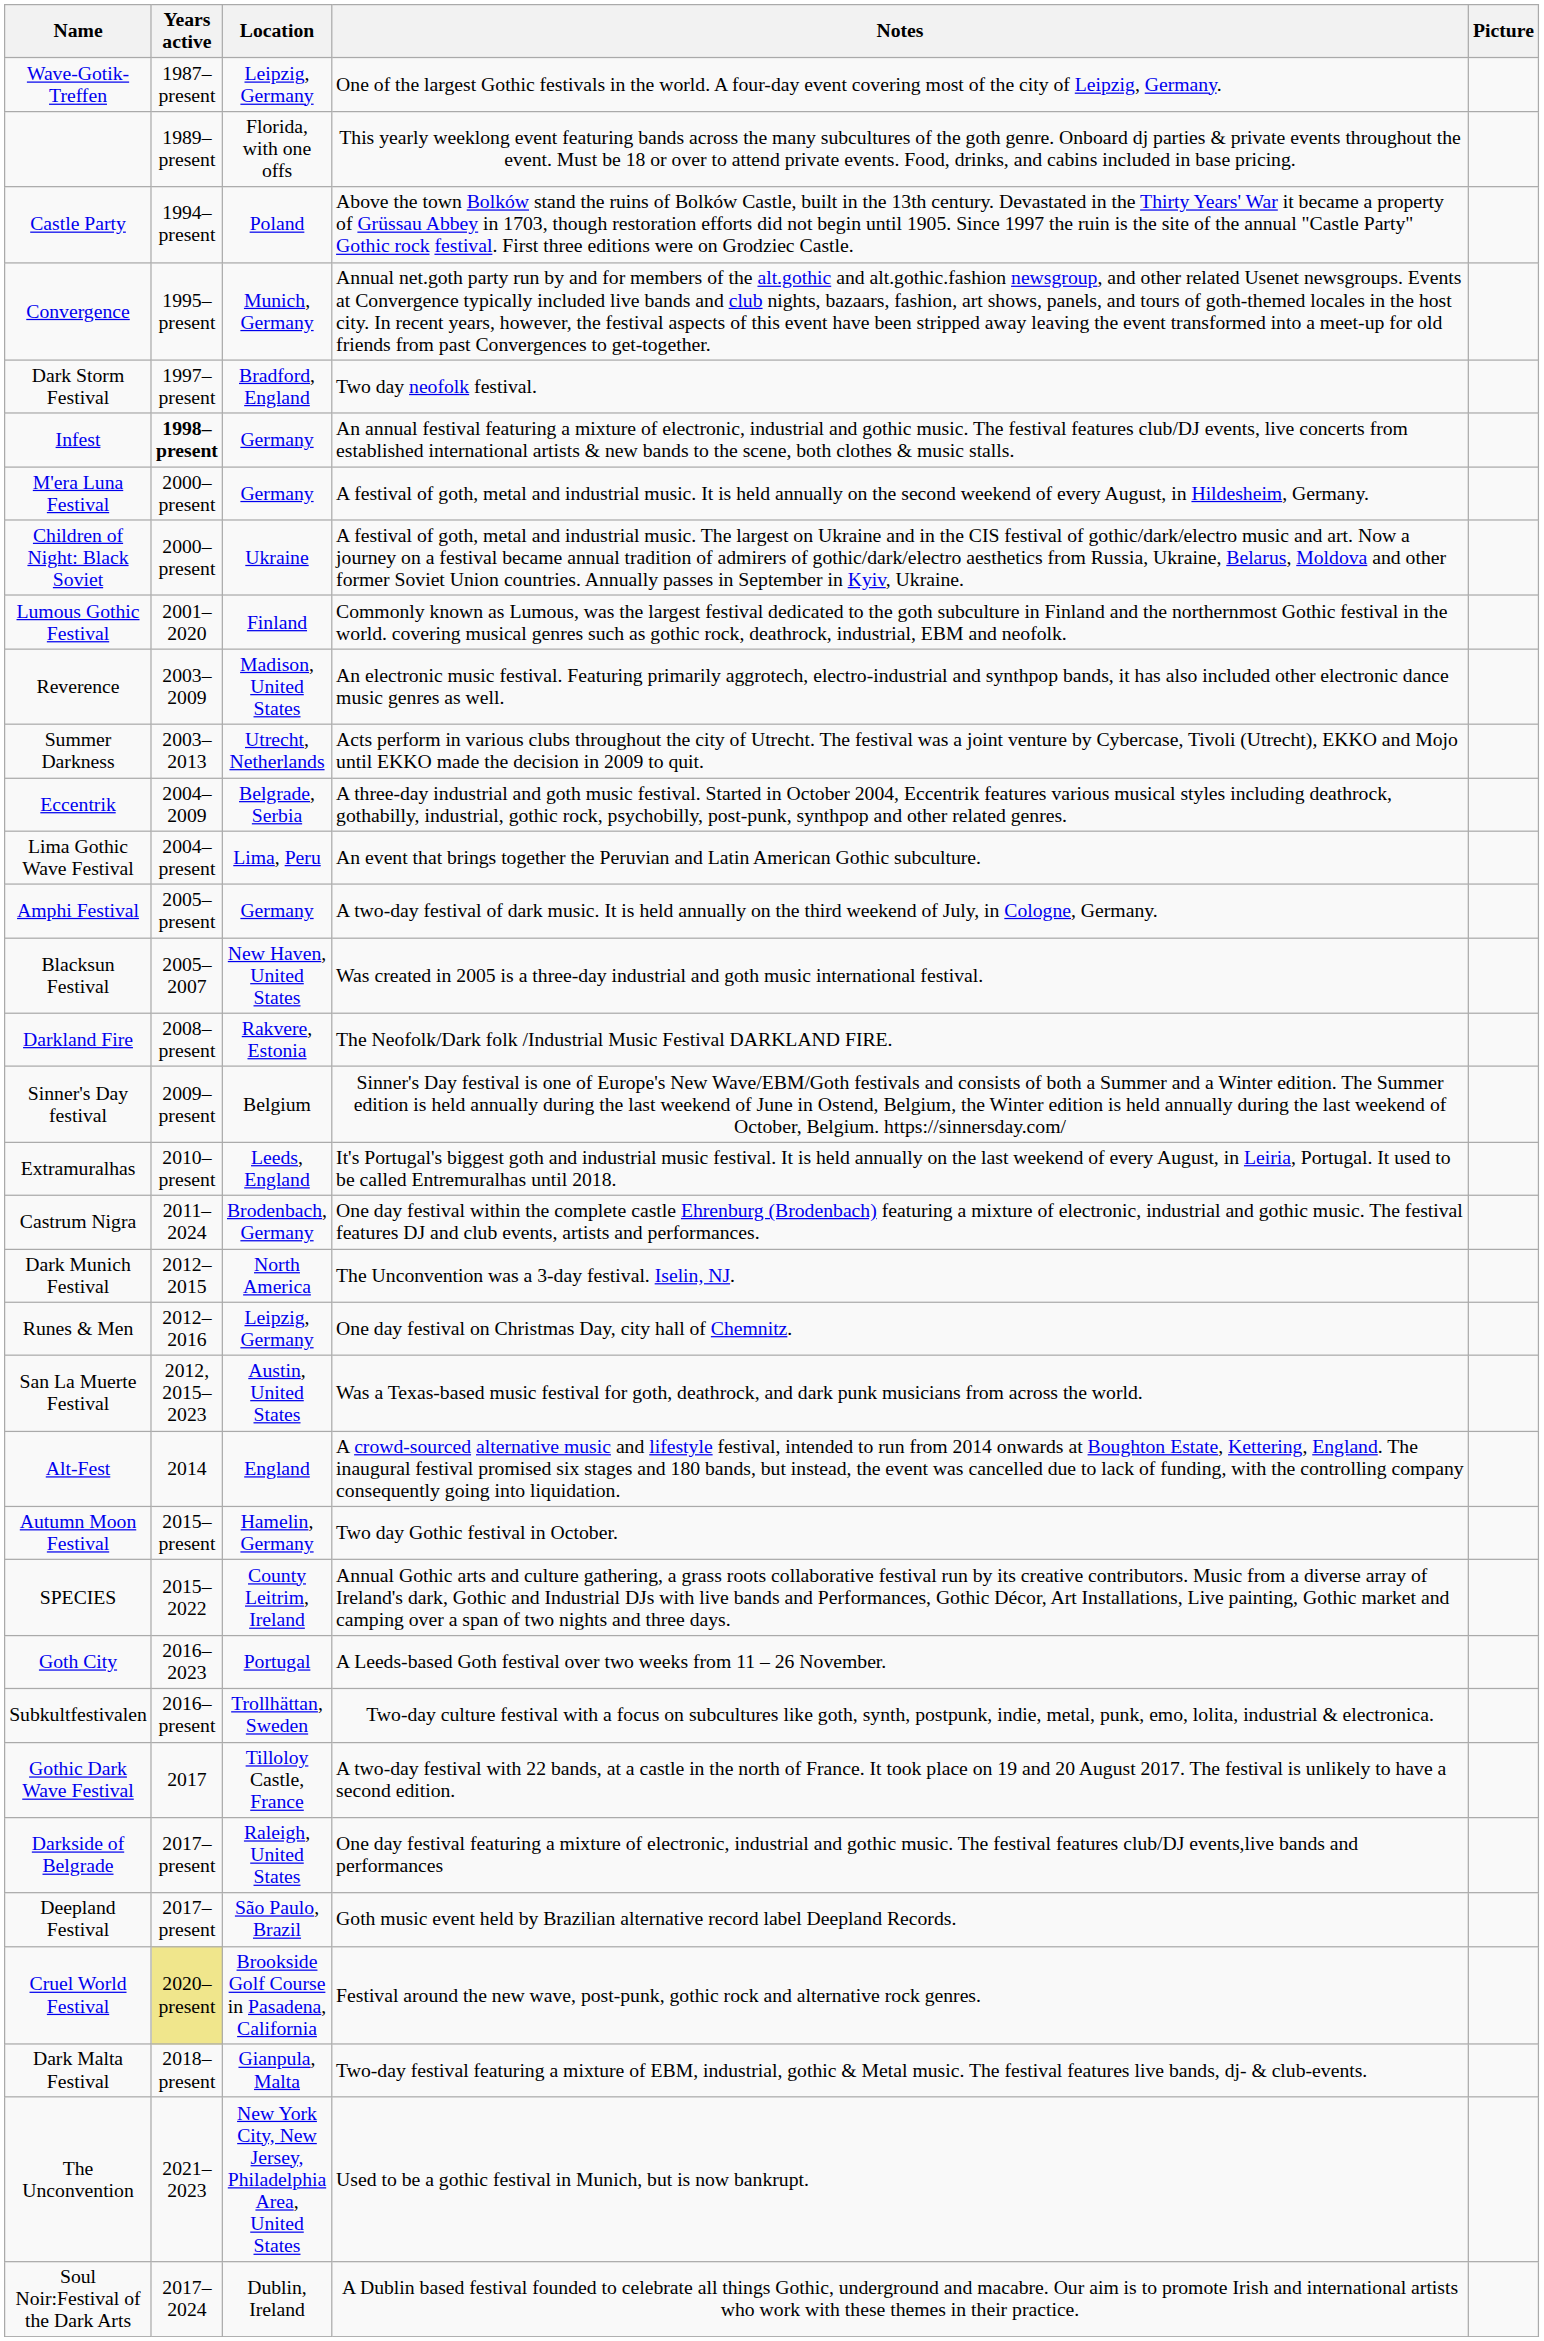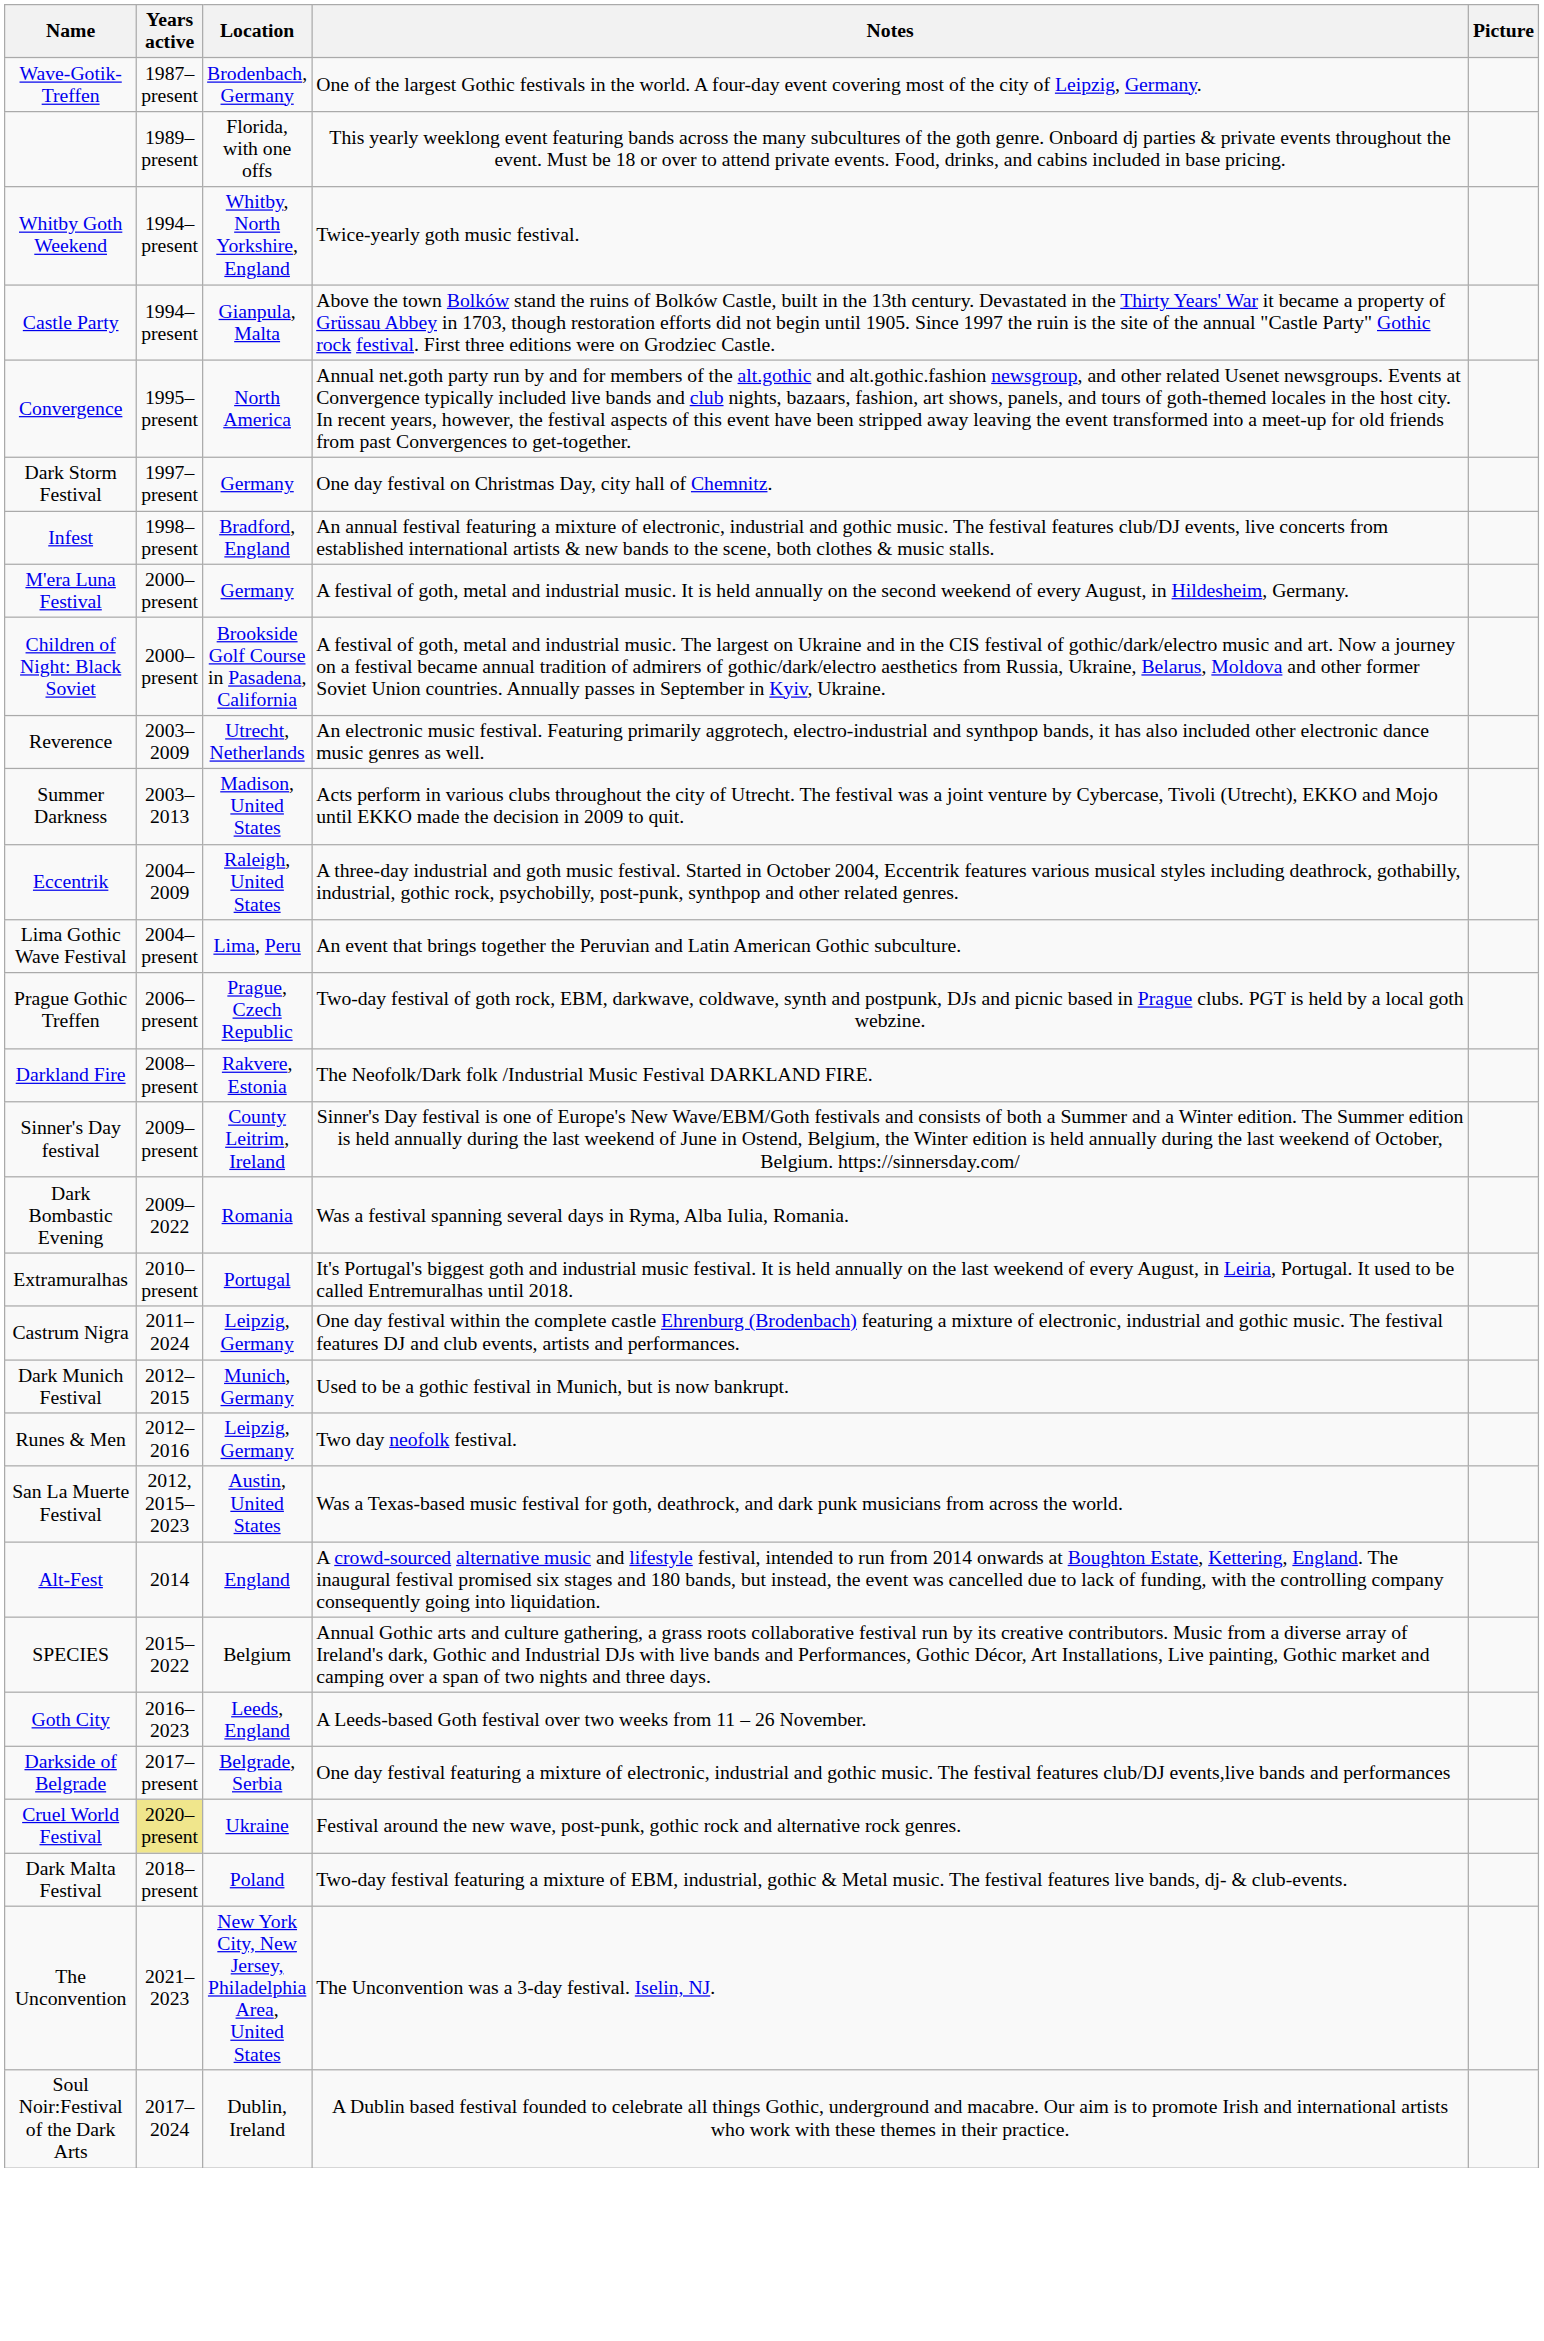Wave-Gotik-Treffen | Location: Leipzig, Germany -> Brodenbach, Germany
+ row: Whitby Goth Weekend | 1994– present | Whitby, North Yorkshire, England | Twice-yearly goth music festival.
Castle Party | Location: Poland -> Gianpula, Malta
Convergence | Location: Munich, Germany -> North America
Dark Storm Festival | Location: Bradford, England -> Germany
Dark Storm Festival | Notes: Two day neofolk festival. -> One day festival on Christmas Day, city hall of Chemnitz.
Infest | Years active: bold -> normal
Infest | Location: Germany -> Bradford, England
Children of Night: Black Soviet | Location: Ukraine -> Brookside Golf Course in Pasadena, California
- row: Lumous Gothic Festival | 2001–2020 | Finland | Commonly known as Lumous, was the largest festival dedicated to the goth subculture in Finland and the northernmost Gothic festival in the world. covering musical genres such as gothic rock, deathrock, industrial, EBM and neofolk.
Reverence | Location: Madison, United States -> Utrecht, Netherlands
Summer Darkness | Location: Utrecht, Netherlands -> Madison, United States
Eccentrik | Location: Belgrade, Serbia -> Raleigh, United States
- row: Amphi Festival | 2005–present | Germany | A two-day festival of dark music. It is held annually on the third weekend of July, in Cologne, Germany.
- row: Blacksun Festival | 2005–2007 | New Haven, United States | Was created in 2005 is a three-day industrial and goth music international festival.
+ row: Prague Gothic Treffen | 2006–present | Prague, Czech Republic | Two-day festival of goth rock, EBM, darkwave, coldwave, synth and postpunk, DJs and picnic based in Prague clubs. PGT is held by a local goth webzine.
Sinner's Day festival | Location: Belgium -> County Leitrim, Ireland
+ row: Dark Bombastic Evening | 2009–2022 | Romania | Was a festival spanning several days in Ryma, Alba Iulia, Romania.
Extramuralhas | Location: Leeds, England -> Portugal
Castrum Nigra | Location: Brodenbach, Germany -> Leipzig, Germany
Dark Munich Festival | Location: North America -> Munich, Germany
Dark Munich Festival | Notes: The Unconvention was a 3-day festival. Iselin, NJ. -> Used to be a gothic festival in Munich, but is now bankrupt.
Runes & Men | Notes: One day festival on Christmas Day, city hall of Chemnitz. -> Two day neofolk festival.
- row: Autumn Moon Festival | 2015–present | Hamelin, Germany | Two day Gothic festival in October.
SPECIES | Location: County Leitrim, Ireland -> Belgium
Goth City | Location: Portugal -> Leeds, England
- row: Subkultfestivalen | 2016–present | Trollhättan, Sweden | Two-day culture festival with a focus on subcultures like goth, synth, postpunk, indie, metal, punk, emo, lolita, industrial & electronica.
- row: Gothic Dark Wave Festival | 2017 | Tilloloy Castle, France | A two-day festival with 22 bands, at a castle in the north of France. It took place on 19 and 20 August 2017. The festival is unlikely to have a second edition.
Darkside of Belgrade | Location: Raleigh, United States -> Belgrade, Serbia
- row: Deepland Festival | 2017–present | São Paulo, Brazil | Goth music event held by Brazilian alternative record label Deepland Records.
Cruel World Festival | Location: Brookside Golf Course in Pasadena, California -> Ukraine
Dark Malta Festival | Location: Gianpula, Malta -> Poland
The Unconvention | Notes: Used to be a gothic festival in Munich, but is now bankrupt. -> The Unconvention was a 3-day festival. Iselin, NJ.
